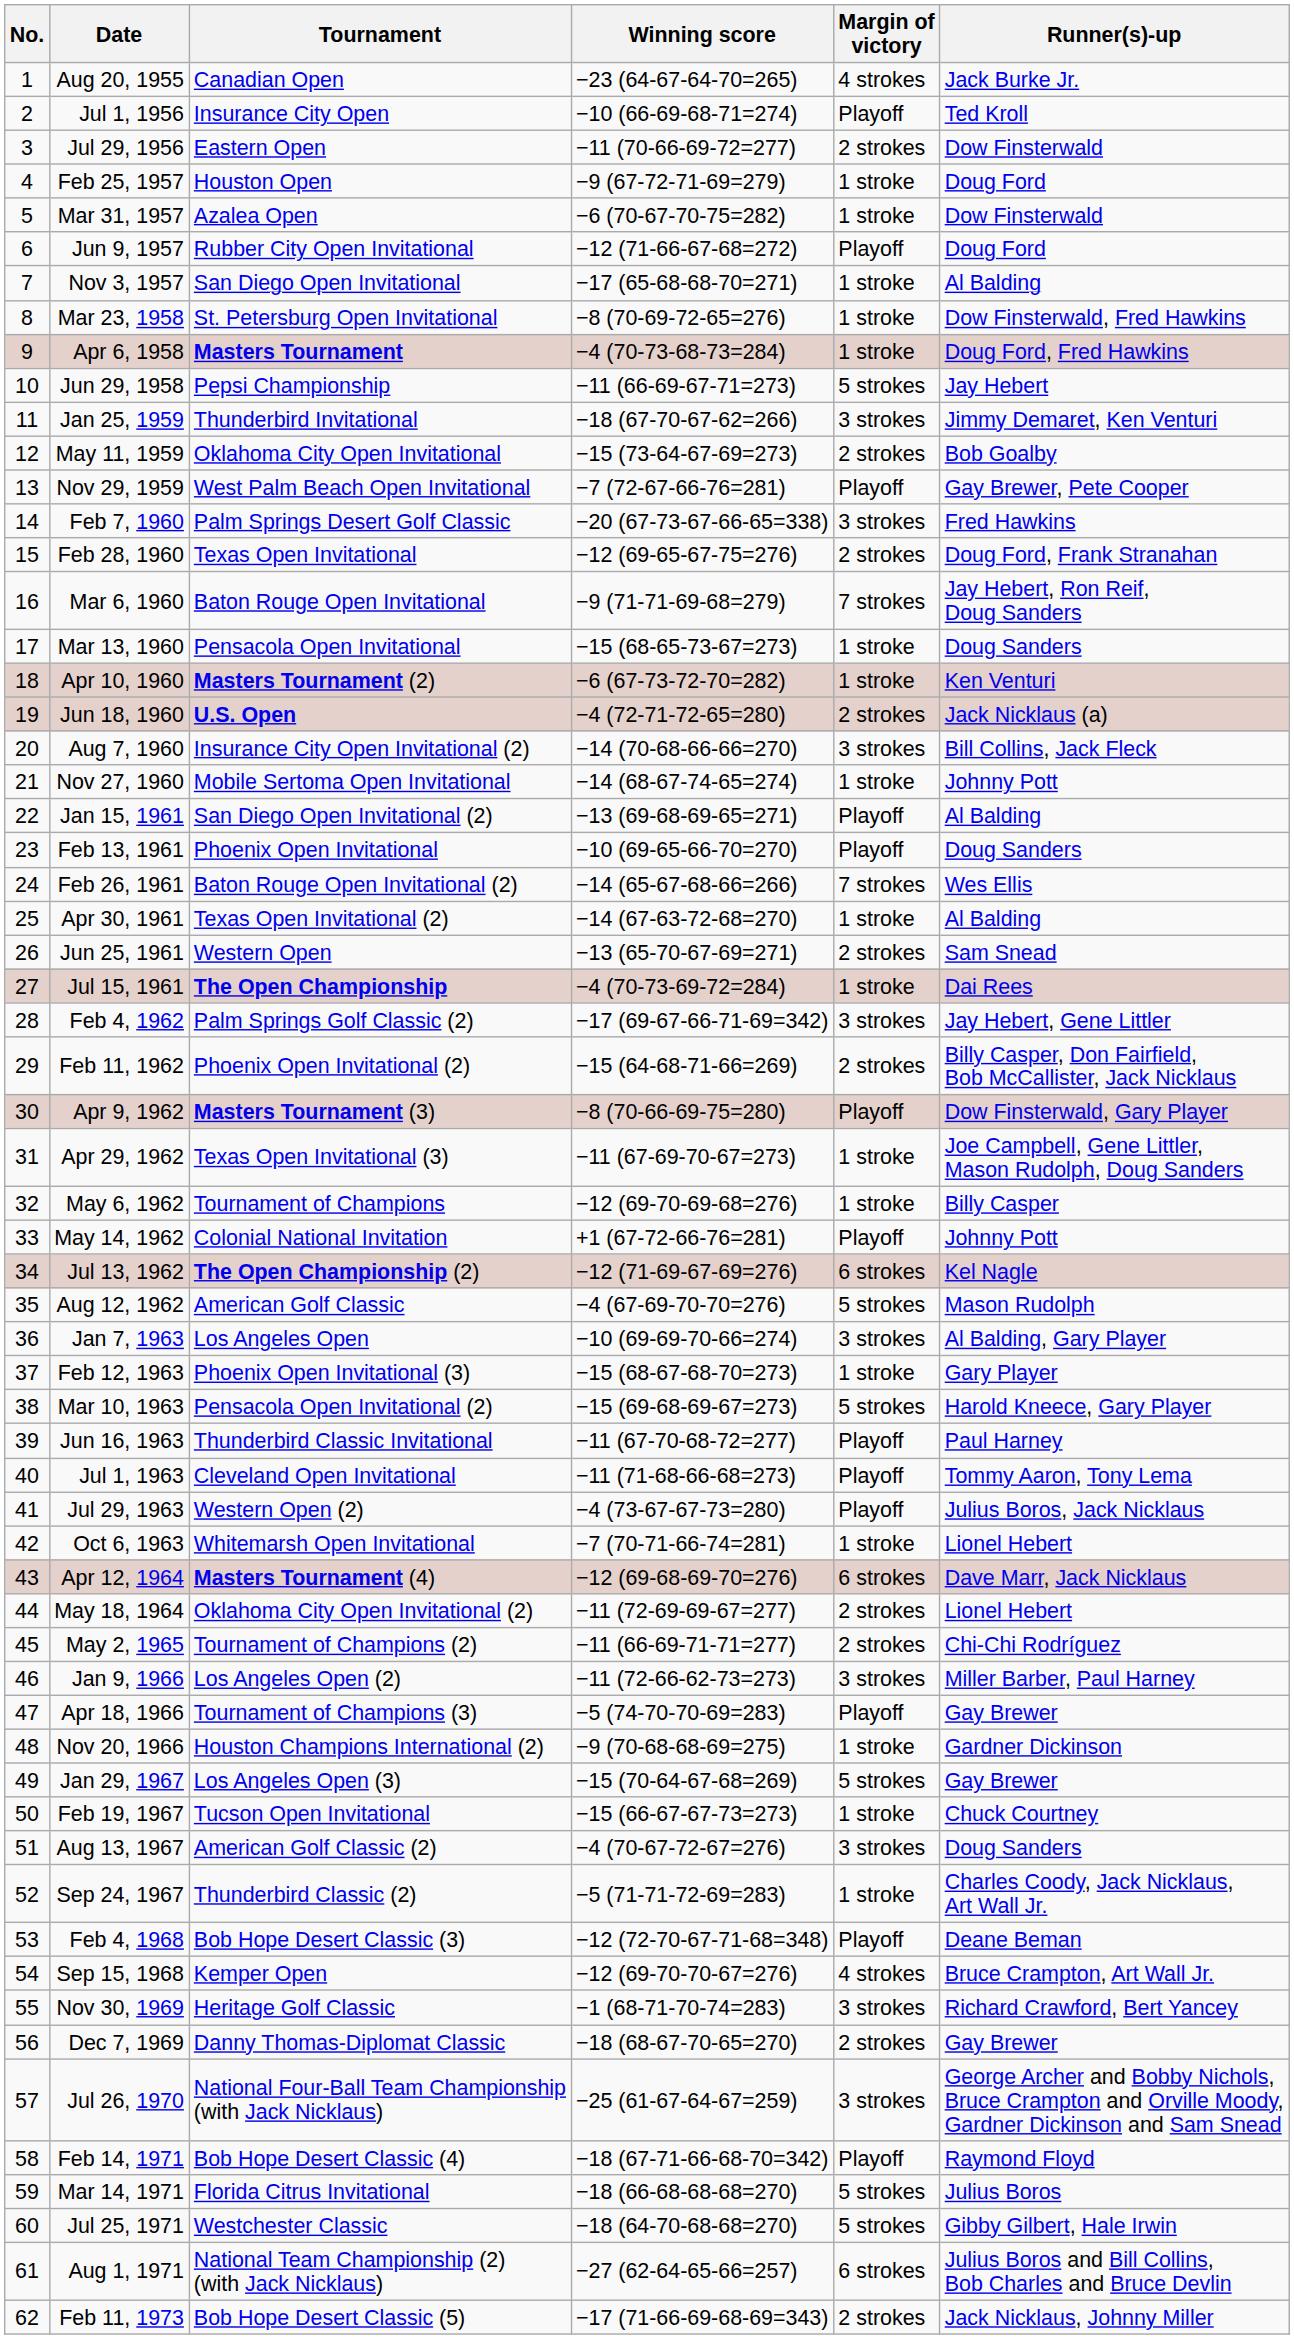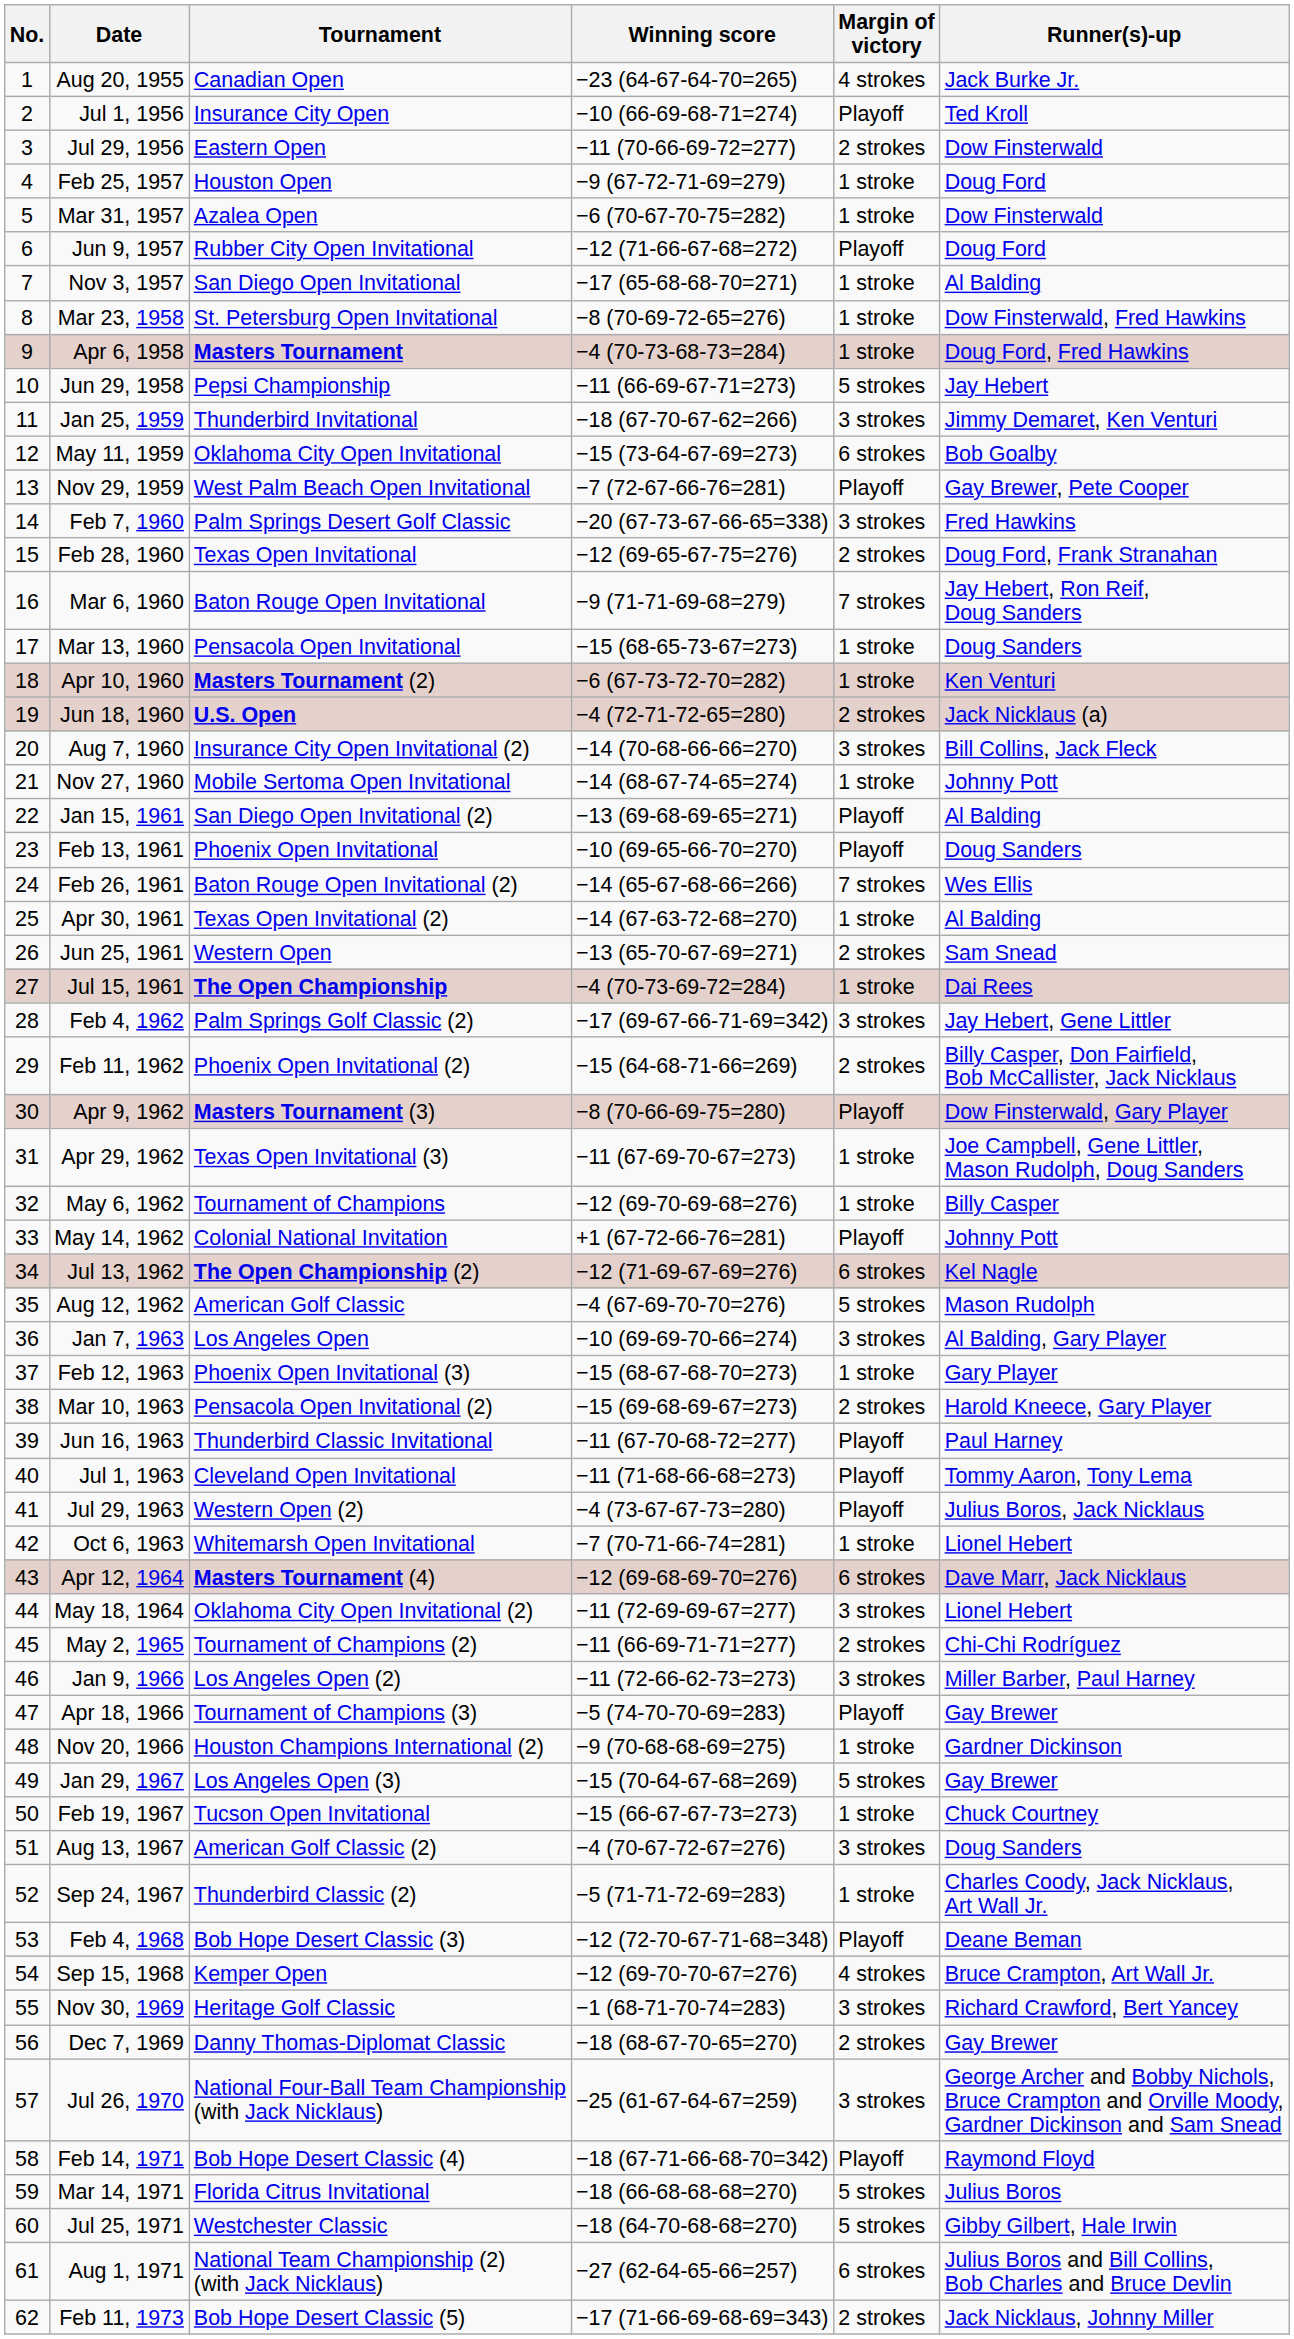May 11, 1959 | Margin of victory: 2 strokes -> 6 strokes
Mar 10, 1963 | Margin of victory: 5 strokes -> 2 strokes
May 18, 1964 | Margin of victory: 2 strokes -> 3 strokes
